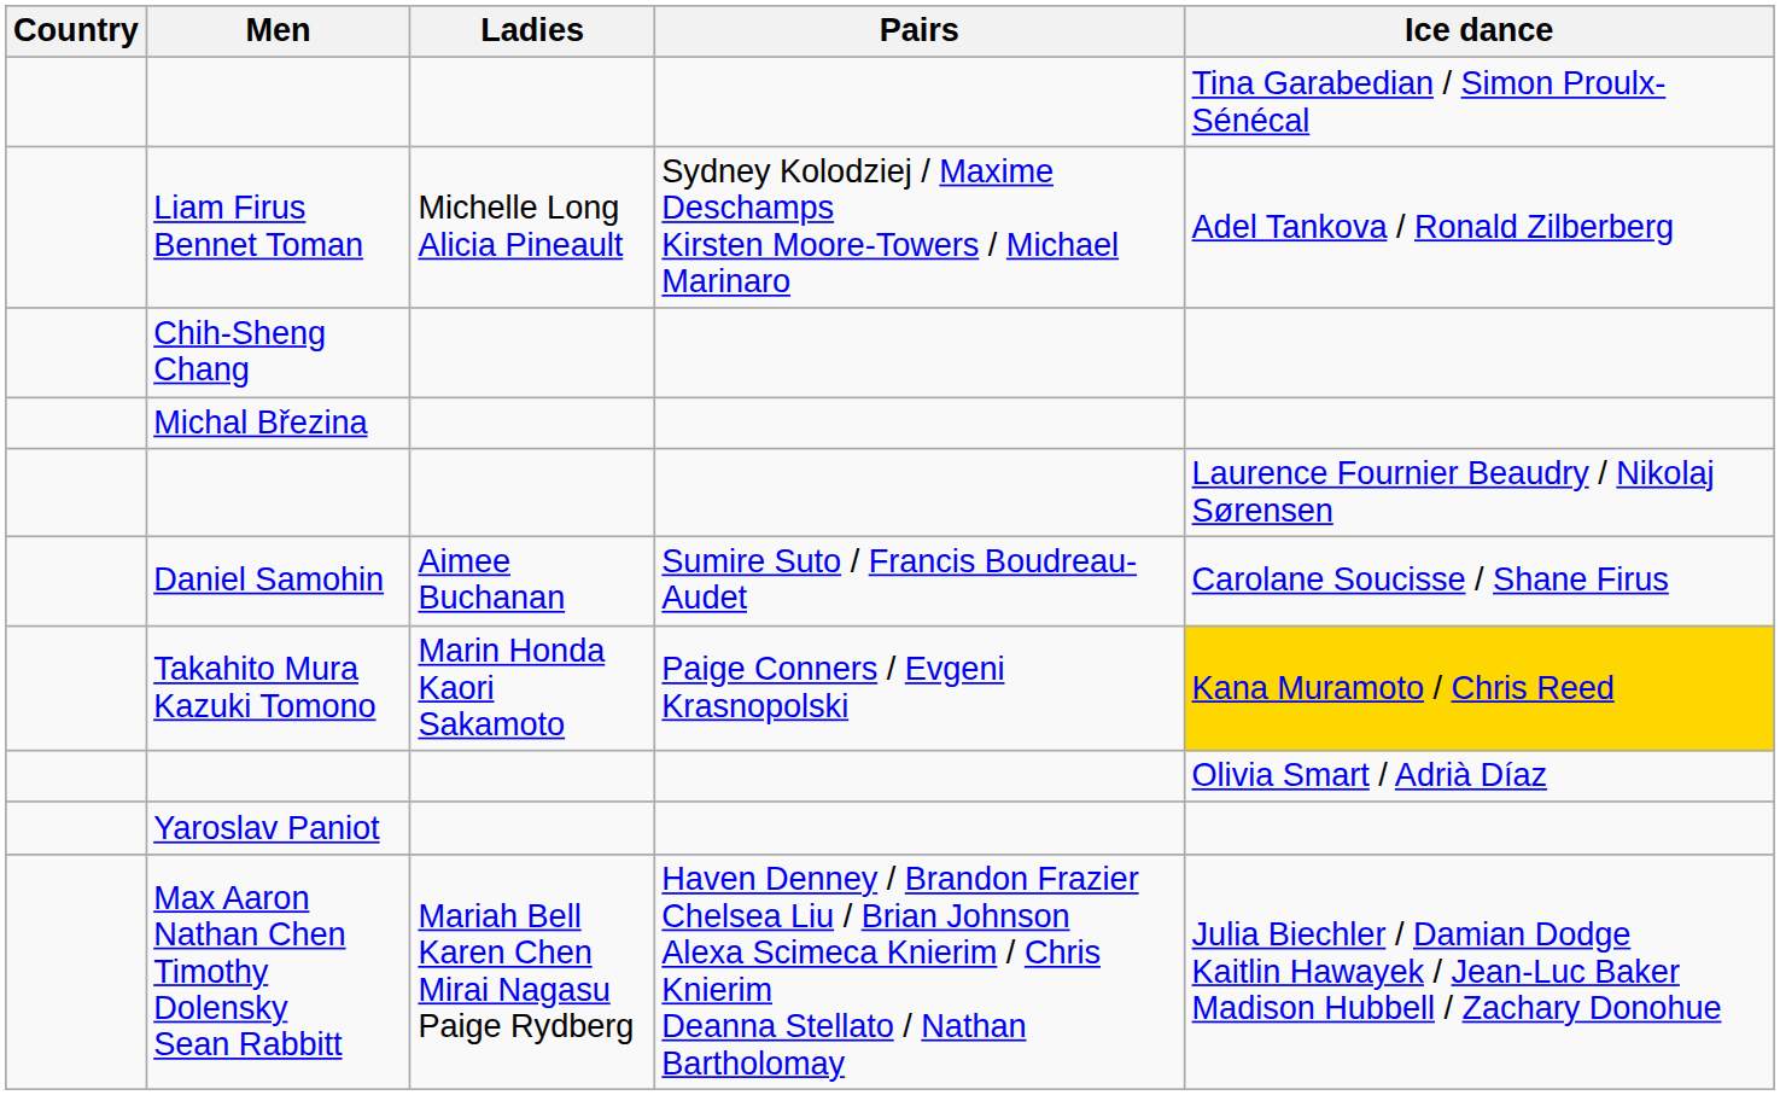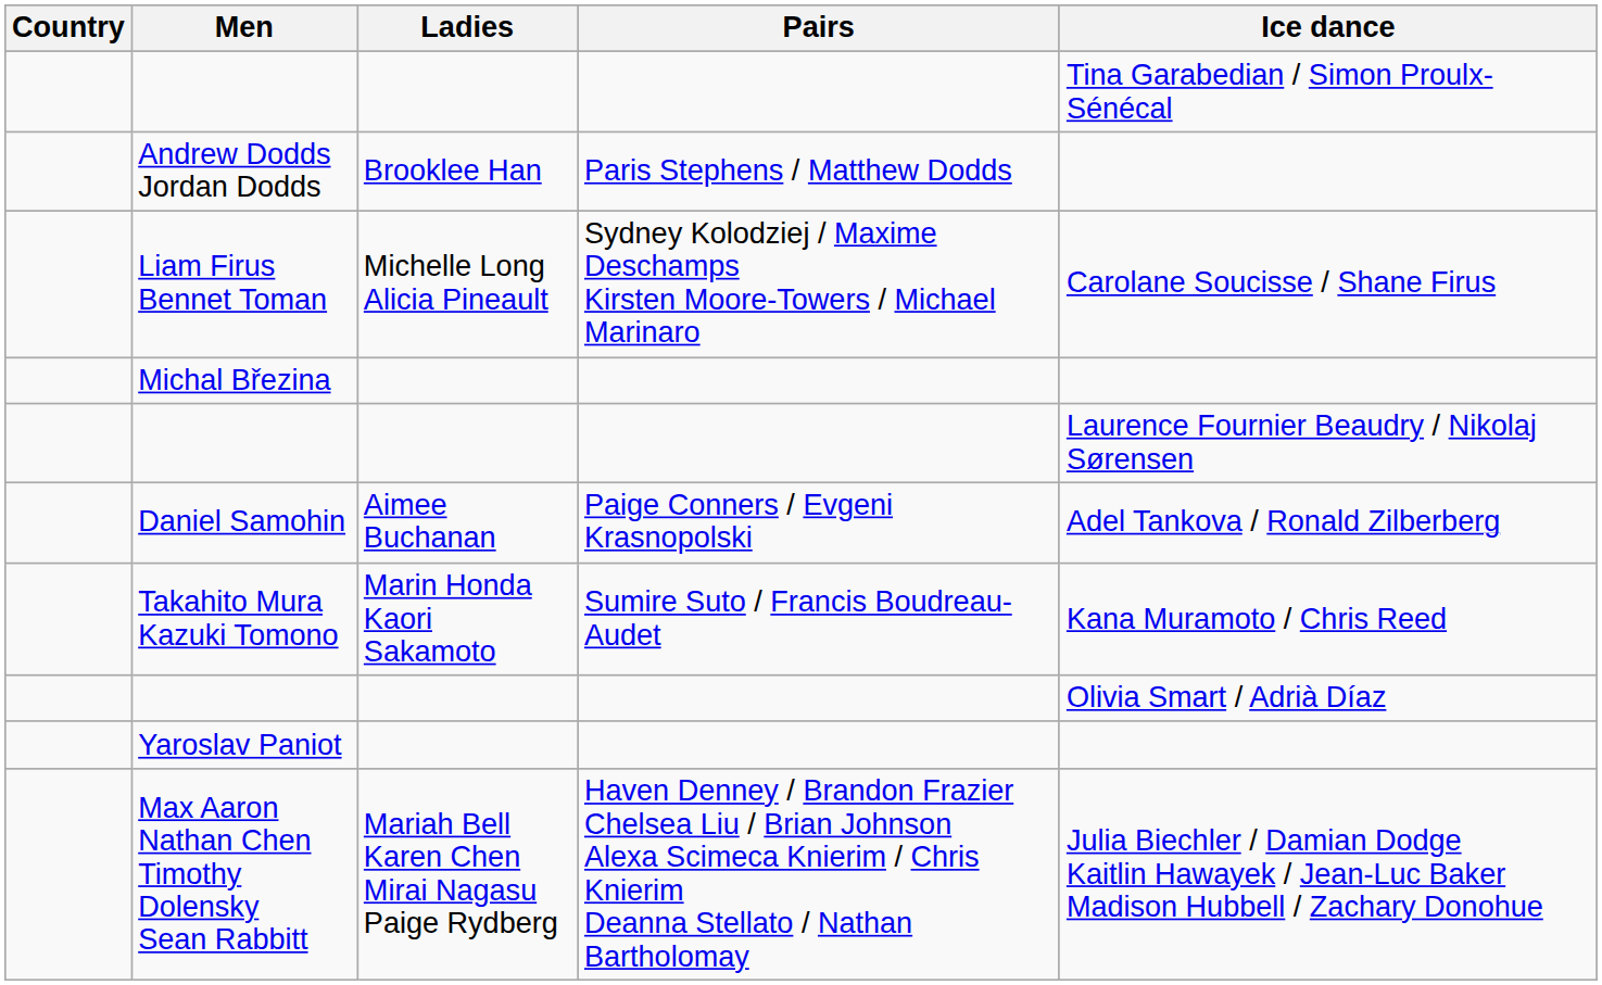+ row: Andrew Dodds Jordan Dodds | Brooklee Han | Paris Stephens / Matthew Dodds
Liam Firus Bennet Toman | Ice dance: Adel Tankova / Ronald Zilberberg -> Carolane Soucisse / Shane Firus
- row: Chih-Sheng Chang
Daniel Samohin | Pairs: Sumire Suto / Francis Boudreau-Audet -> Paige Conners / Evgeni Krasnopolski
Daniel Samohin | Ice dance: Carolane Soucisse / Shane Firus -> Adel Tankova / Ronald Zilberberg
Takahito Mura Kazuki Tomono | Pairs: Paige Conners / Evgeni Krasnopolski -> Sumire Suto / Francis Boudreau-Audet
Takahito Mura Kazuki Tomono | Ice dance: gold background -> no background
